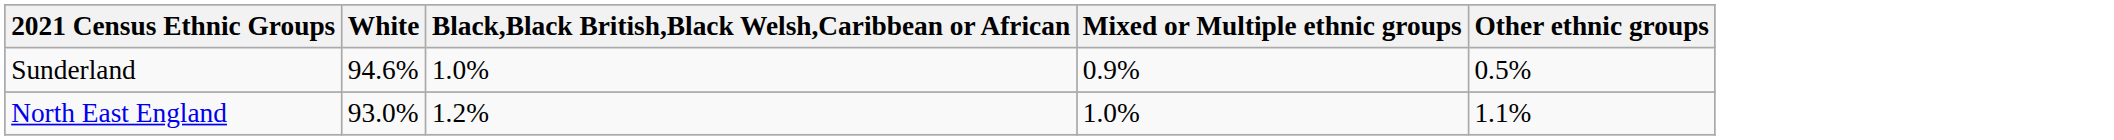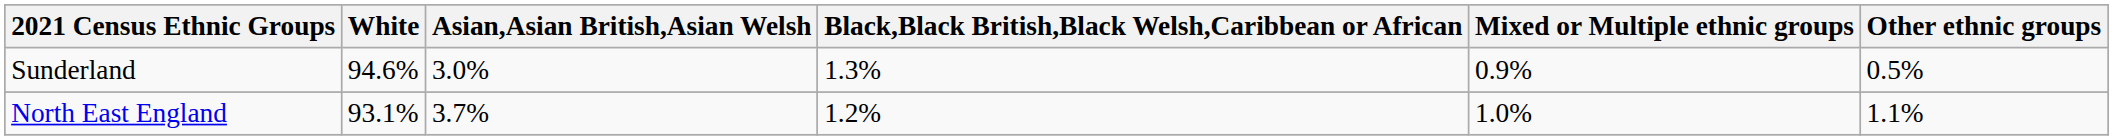+ column: Asian,Asian British,Asian Welsh | 3.0% | 3.7%
Sunderland | Black,Black British,Black Welsh,Caribbean or African: 1.0% -> 1.3%
North East England | White: 93.0% -> 93.1%
